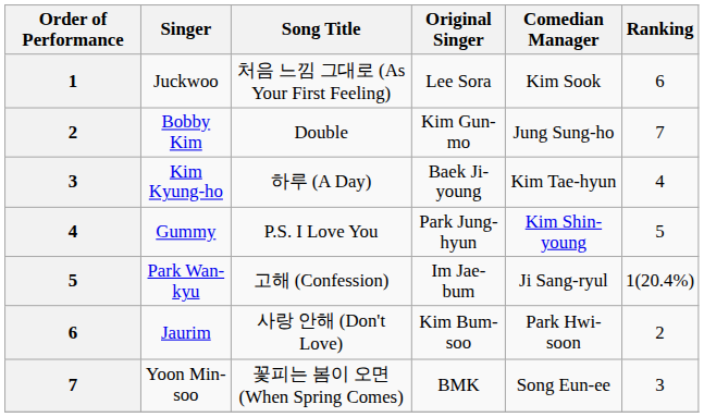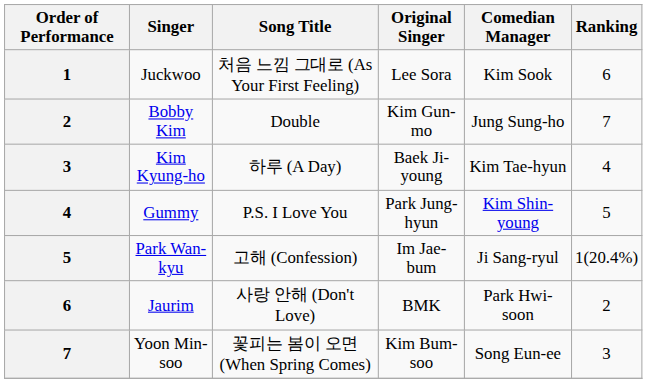Jaurim | Original Singer: Kim Bum-soo -> BMK
Yoon Min-soo | Original Singer: BMK -> Kim Bum-soo
